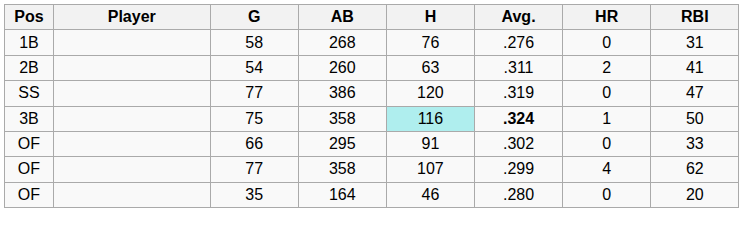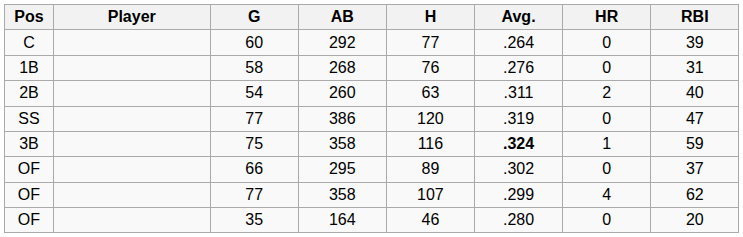+ row: C | 60 | 292 | 77 | .264 | 0 | 39
54 | RBI: 41 -> 40
75 | H: paleturquoise background -> no background
75 | RBI: 50 -> 59
66 | H: 91 -> 89
66 | RBI: 33 -> 37
